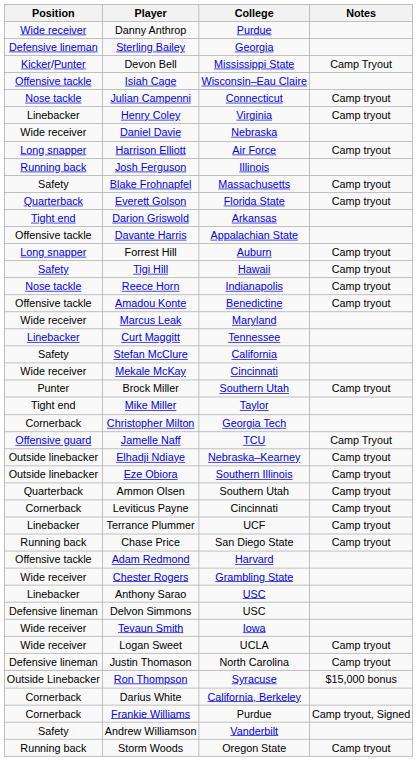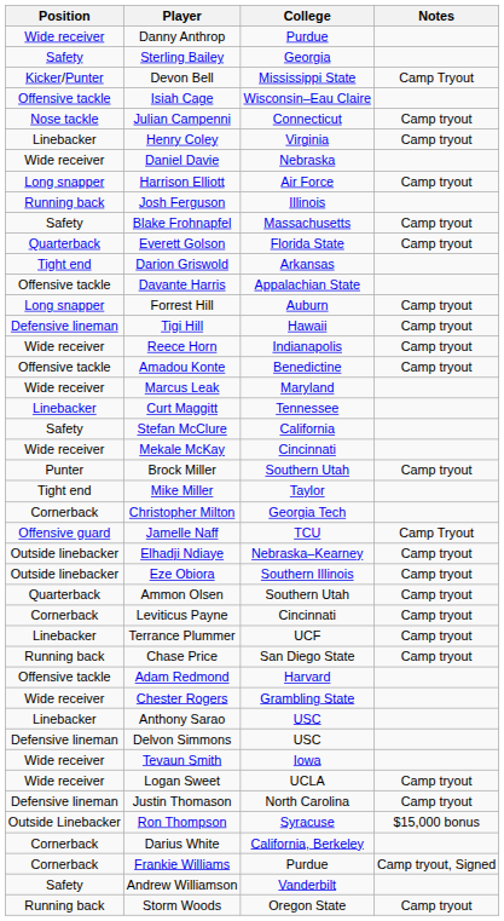Sterling Bailey | Position: Defensive lineman -> Safety
Tigi Hill | Position: Safety -> Defensive lineman
Reece Horn | Position: Nose tackle -> Wide receiver
